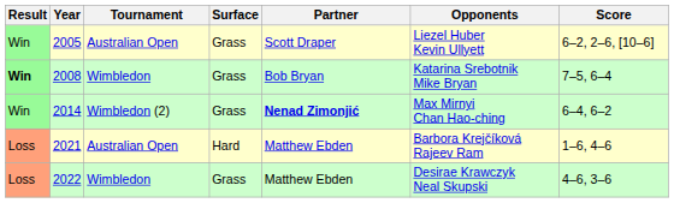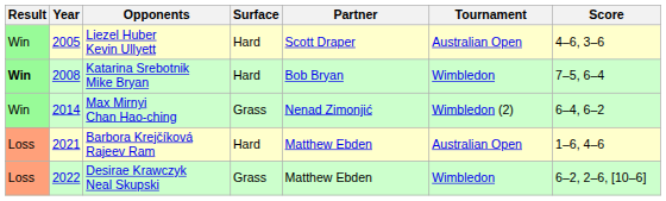columns swapped: Tournament <-> Opponents
2005 | Surface: Grass -> Hard
2005 | Score: 6–2, 2–6, [10–6] -> 4–6, 3–6
2008 | Surface: Grass -> Hard
2014 | Partner: bold -> normal
2022 | Score: 4–6, 3–6 -> 6–2, 2–6, [10–6]
